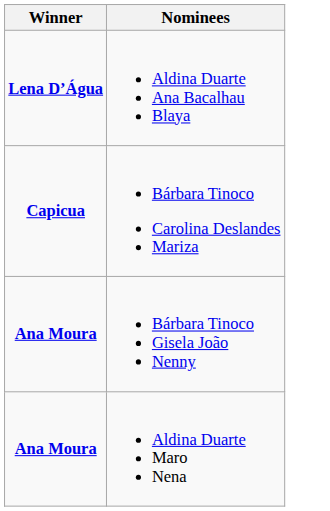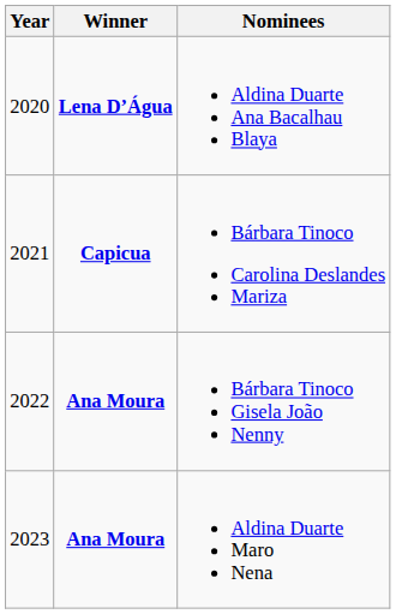+ column: Year | 2020 | 2021 | 2022 | 2023
